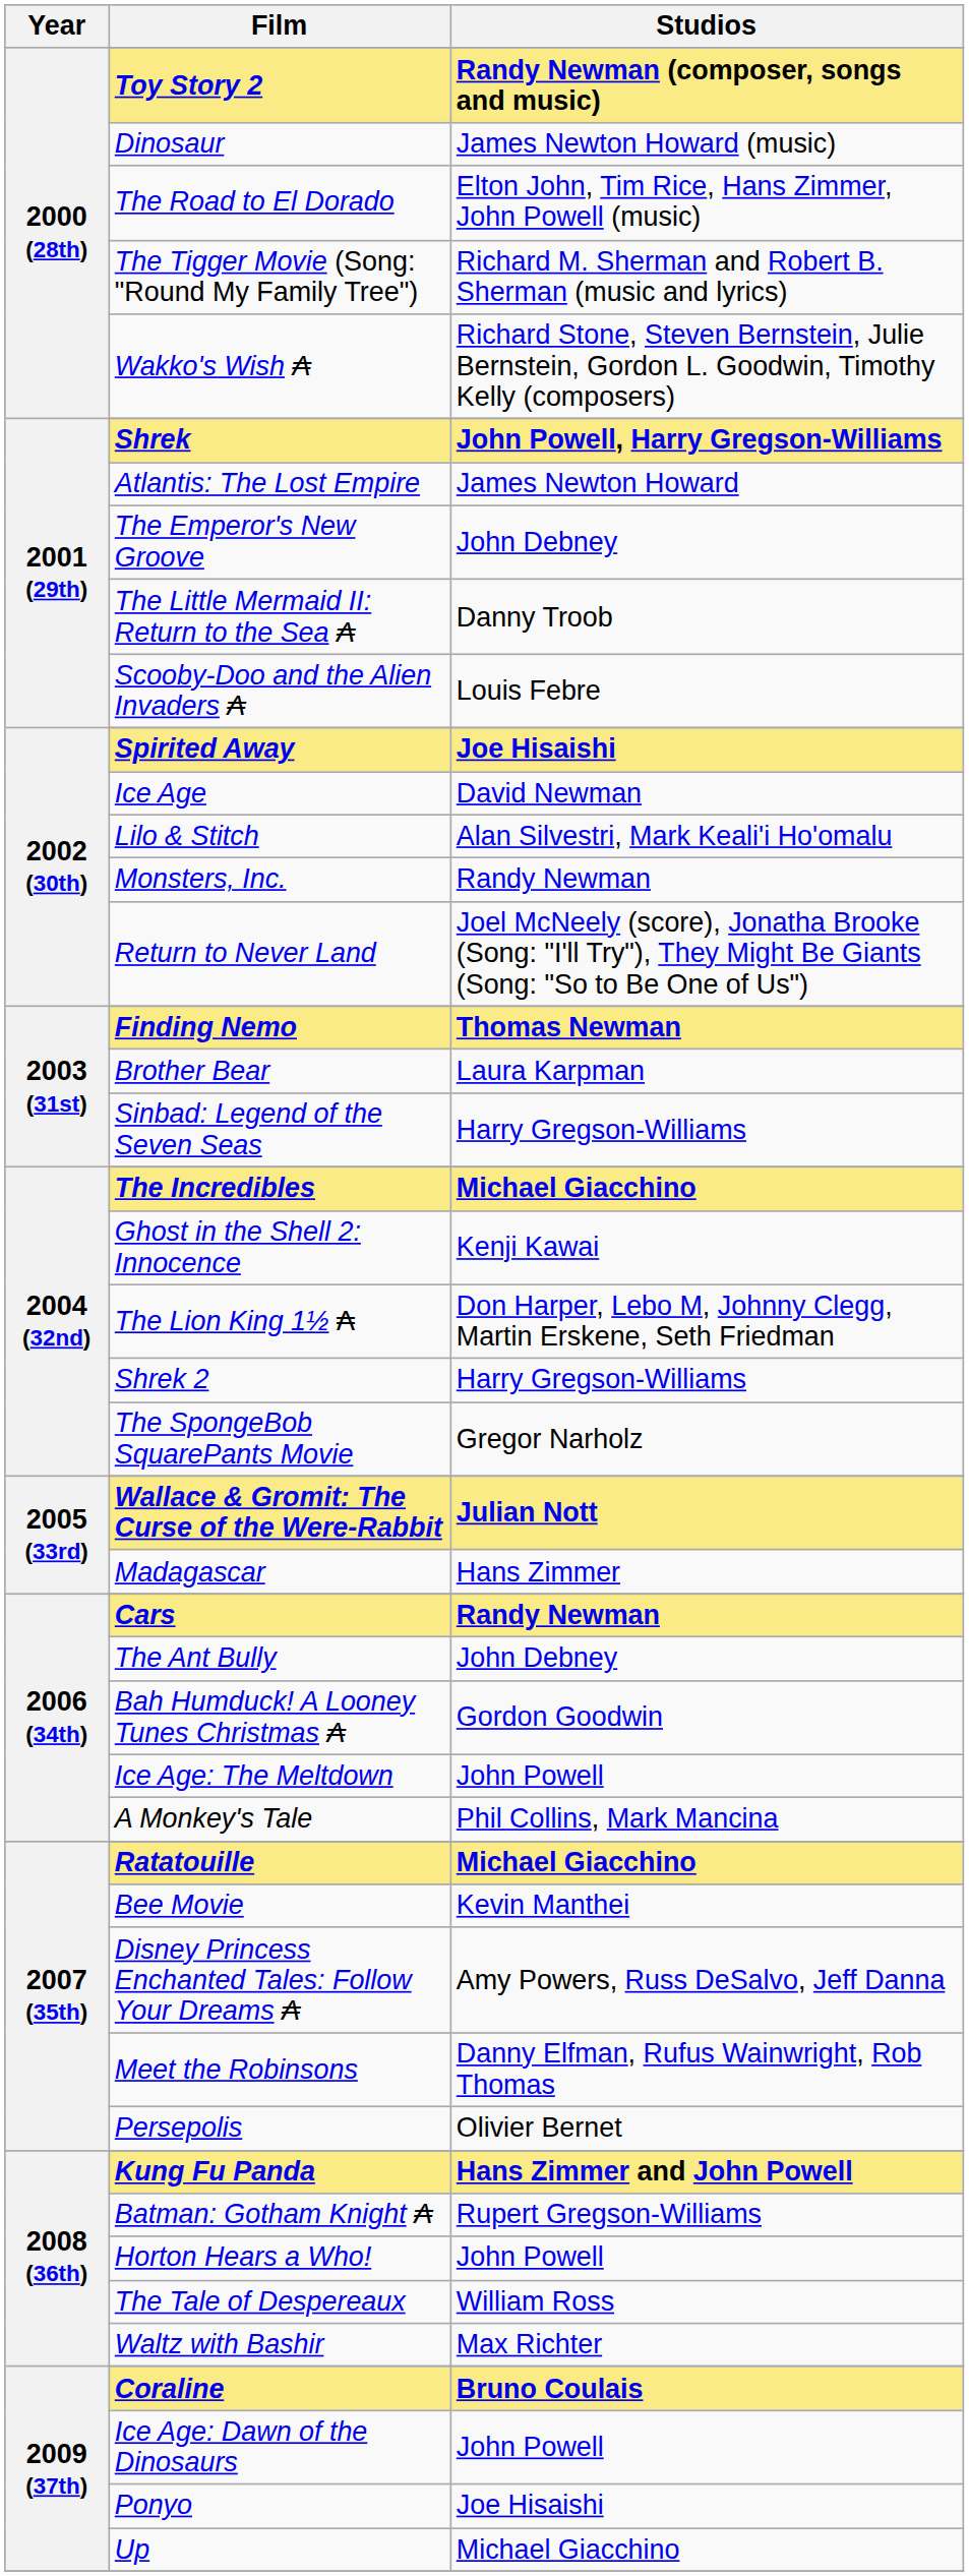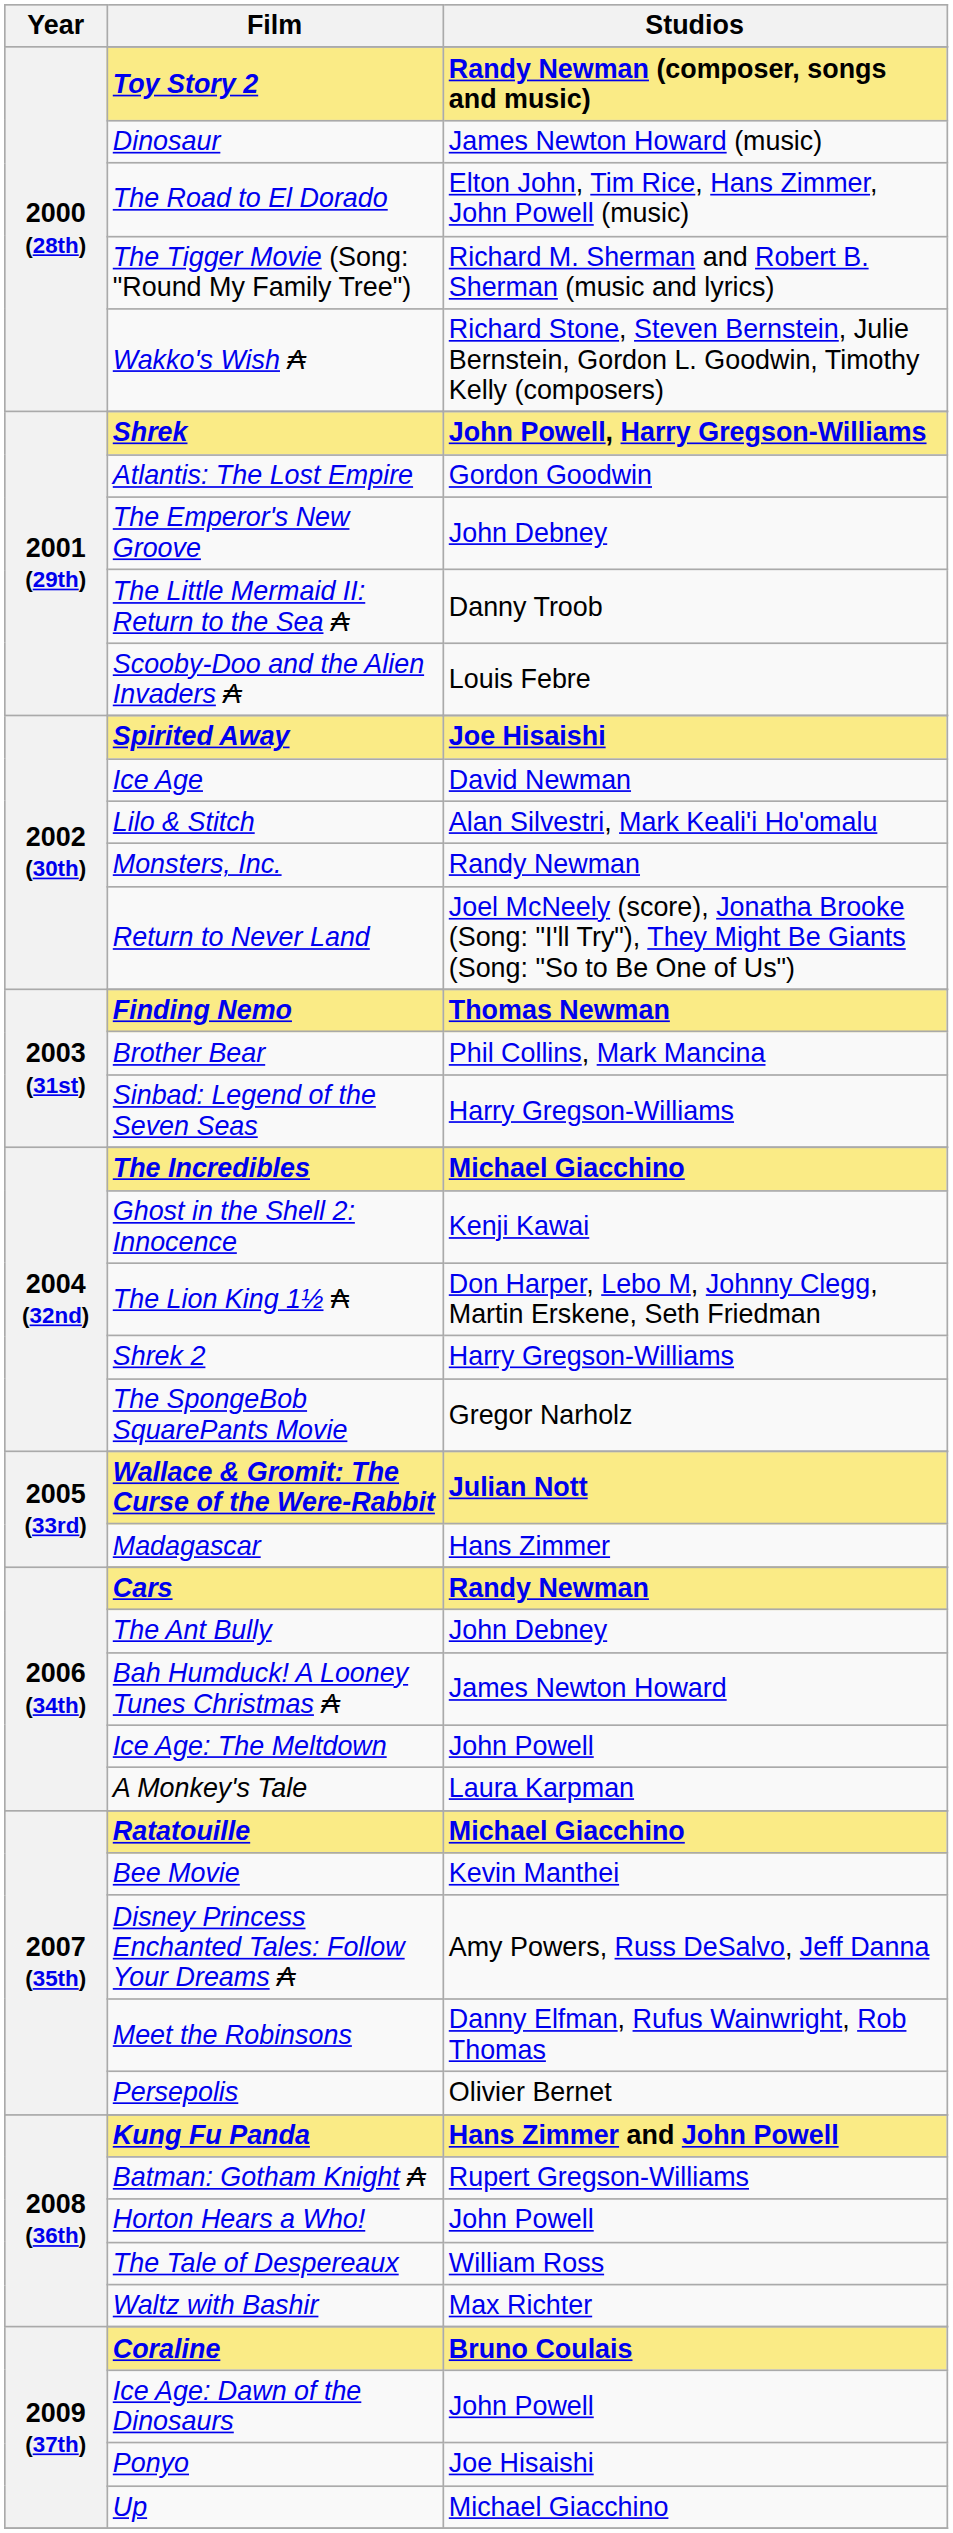Atlantis: The Lost Empire | Studios: James Newton Howard -> Gordon Goodwin
Brother Bear | Studios: Laura Karpman -> Phil Collins, Mark Mancina
Bah Humduck! A Looney Tunes Christmas ₳ | Studios: Gordon Goodwin -> James Newton Howard
A Monkey's Tale | Studios: Phil Collins, Mark Mancina -> Laura Karpman
